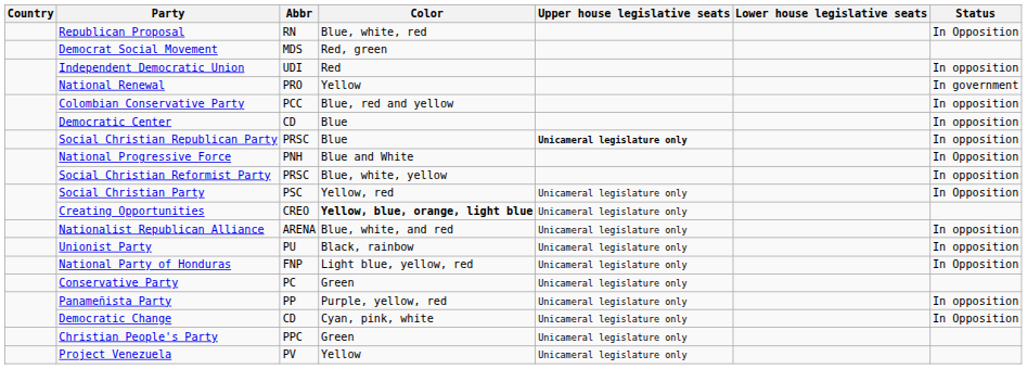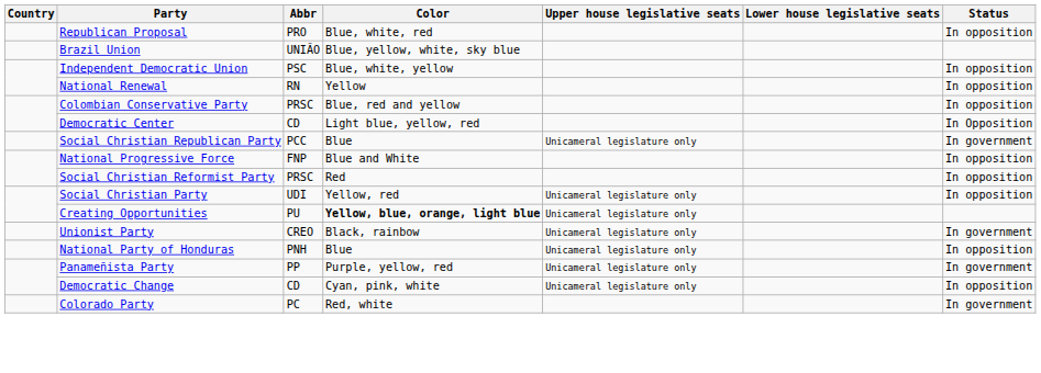Republican Proposal | Abbr: RN -> PRO
Republican Proposal | Status: In Opposition -> In opposition
- row: Democrat Social Movement | MDS | Red, green
+ row: Brazil Union | UNIÃO | Blue, yellow, white, sky blue
Independent Democratic Union | Abbr: UDI -> PSC
Independent Democratic Union | Color: Red -> Blue, white, yellow
National Renewal | Abbr: PRO -> RN
National Renewal | Status: In government -> In opposition
Colombian Conservative Party | Abbr: PCC -> PRSC
Democratic Center | Color: Blue -> Light blue, yellow, red
Democratic Center | Status: In opposition -> In Opposition
Social Christian Republican Party | Abbr: PRSC -> PCC
Social Christian Republican Party | Upper house legislative seats: bold -> normal
Social Christian Republican Party | Status: In opposition -> In government
National Progressive Force | Abbr: PNH -> FNP
National Progressive Force | Status: In Opposition -> In opposition
Social Christian Reformist Party | Color: Blue, white, yellow -> Red
Social Christian Party | Abbr: PSC -> UDI
Social Christian Party | Status: In Opposition -> In opposition
Creating Opportunities | Abbr: CREO -> PU
- row: Nationalist Republican Alliance | ARENA | Blue, white, and red | Unicameral legislature only | In opposition
Unionist Party | Abbr: PU -> CREO
Unionist Party | Status: In opposition -> In government
National Party of Honduras | Abbr: FNP -> PNH
National Party of Honduras | Color: Light blue, yellow, red -> Blue
National Party of Honduras | Status: In Opposition -> In opposition
- row: Conservative Party | PC | Green | Unicameral legislature only
Panameñista Party | Status: In opposition -> In government
Democratic Change | Status: In Opposition -> In opposition
+ row: Colorado Party | PC | Red, white | In government
- row: Christian People's Party | PPC | Green | Unicameral legislature only
- row: Project Venezuela | PV | Yellow | Unicameral legislature only
